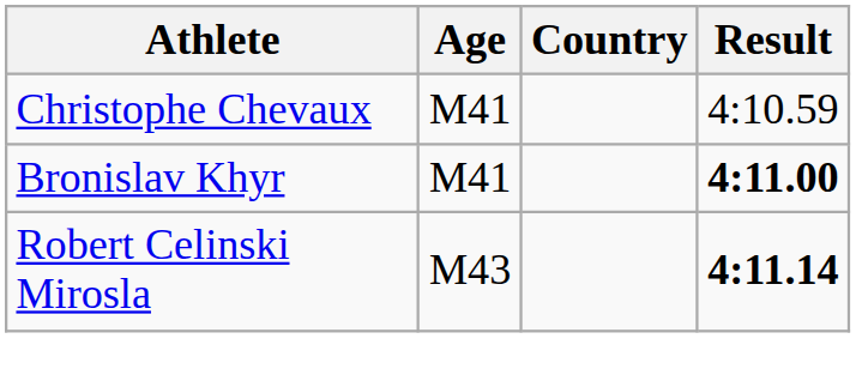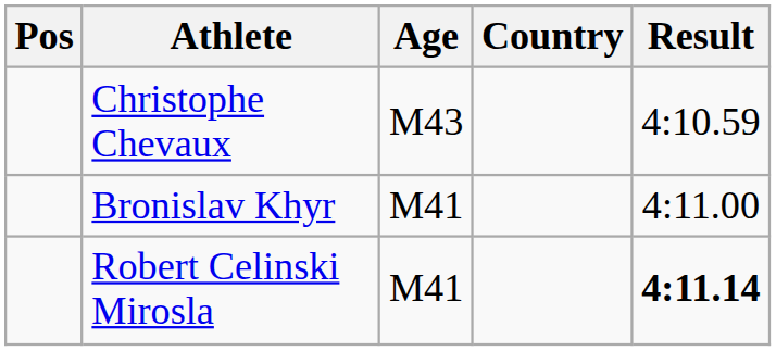+ column: Pos
Christophe Chevaux | Age: M41 -> M43
Bronislav Khyr | Result: bold -> normal
Robert Celinski Mirosla | Age: M43 -> M41
